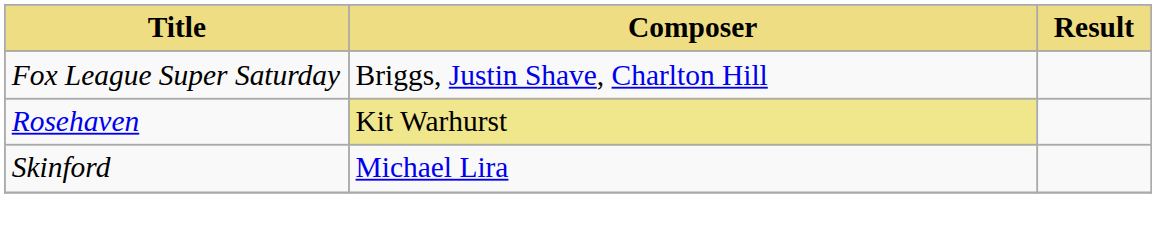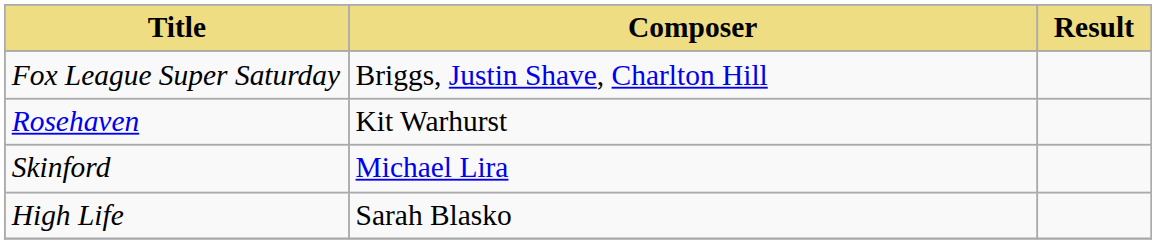Rosehaven | Composer: khaki background -> no background
+ row: High Life | Sarah Blasko
